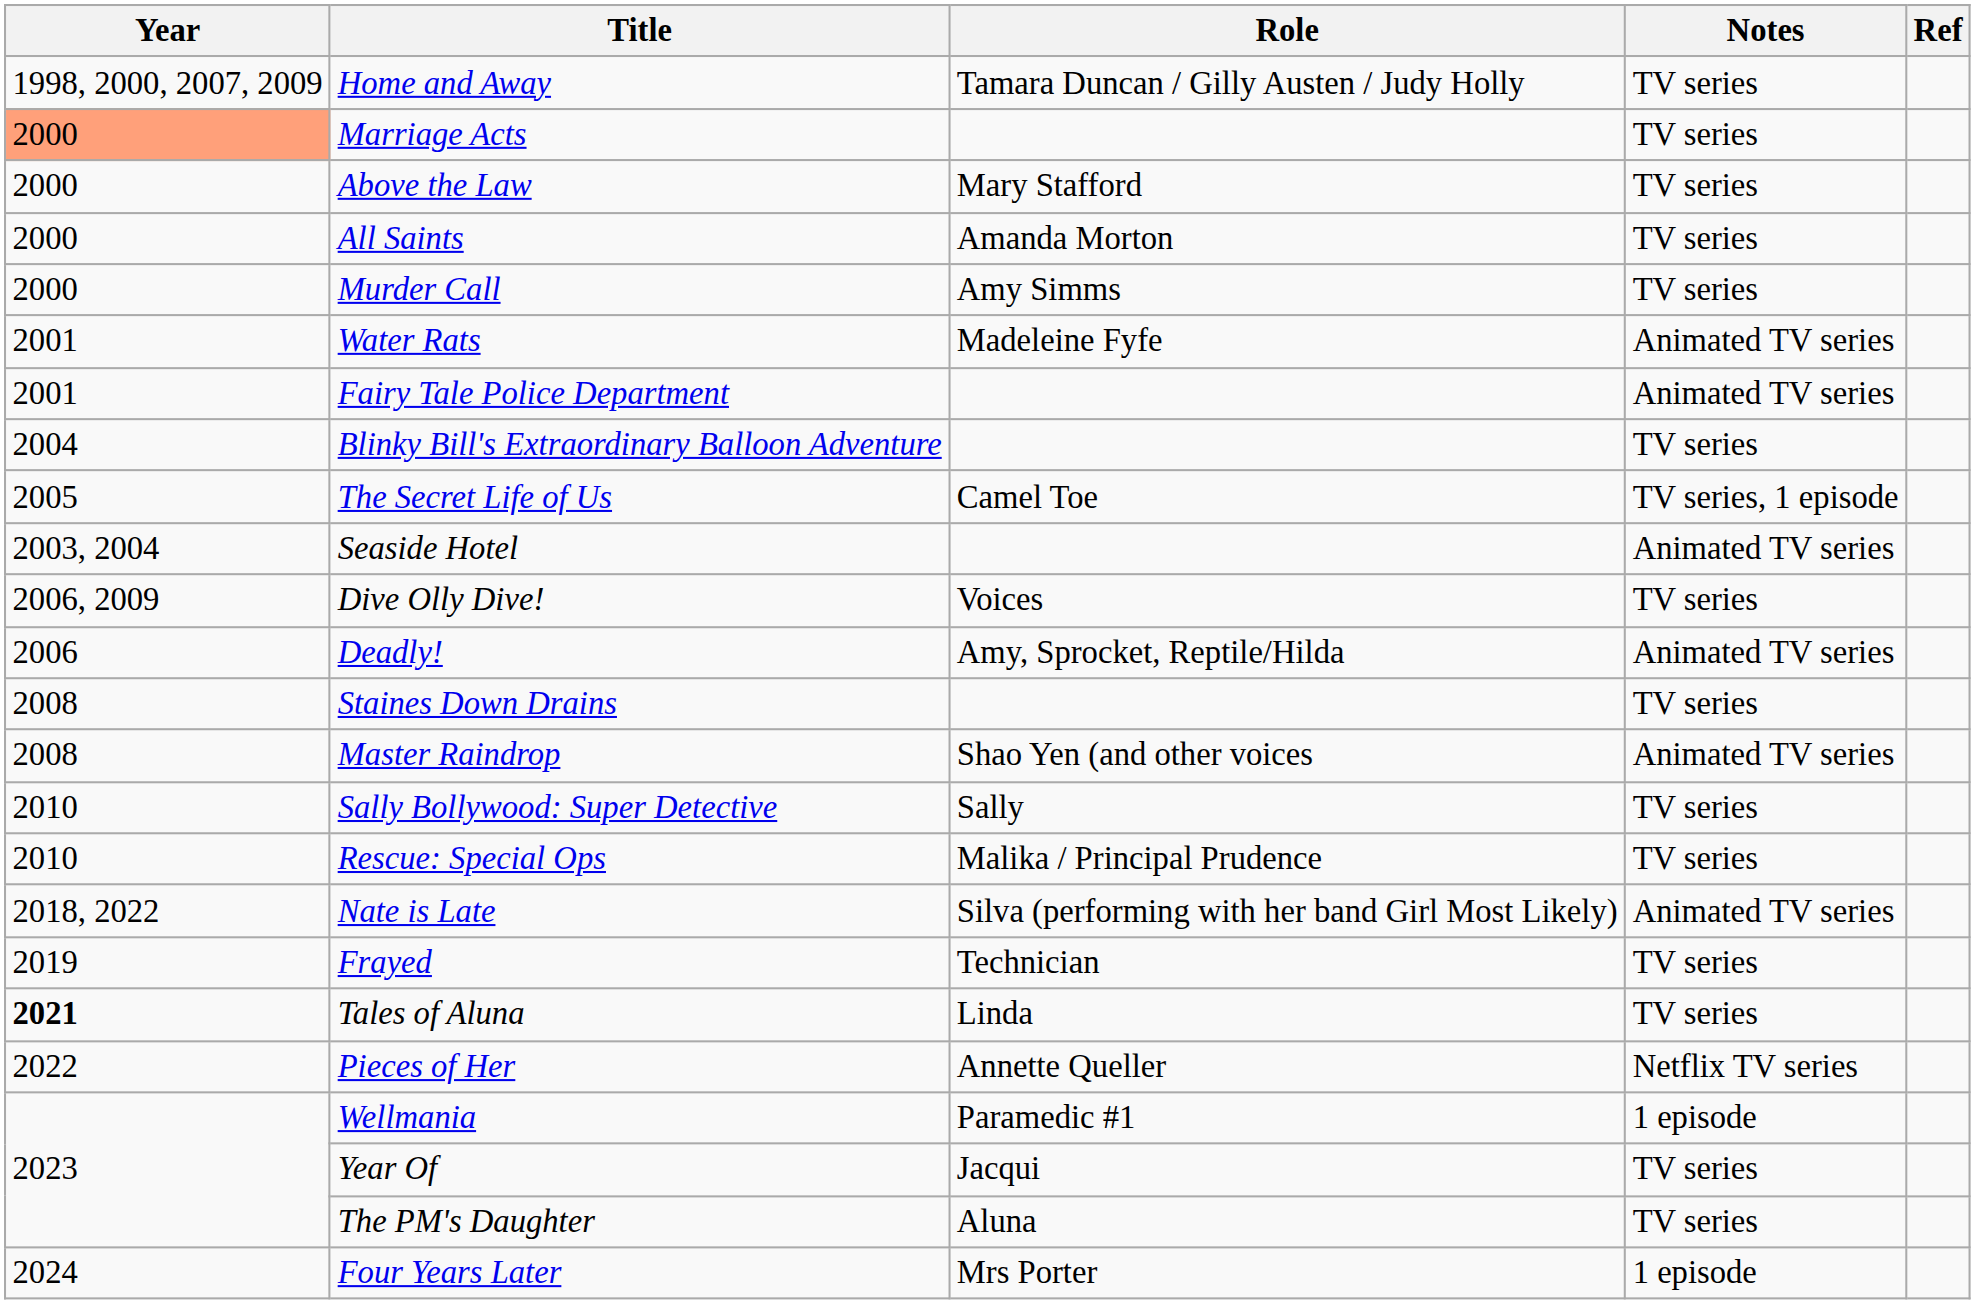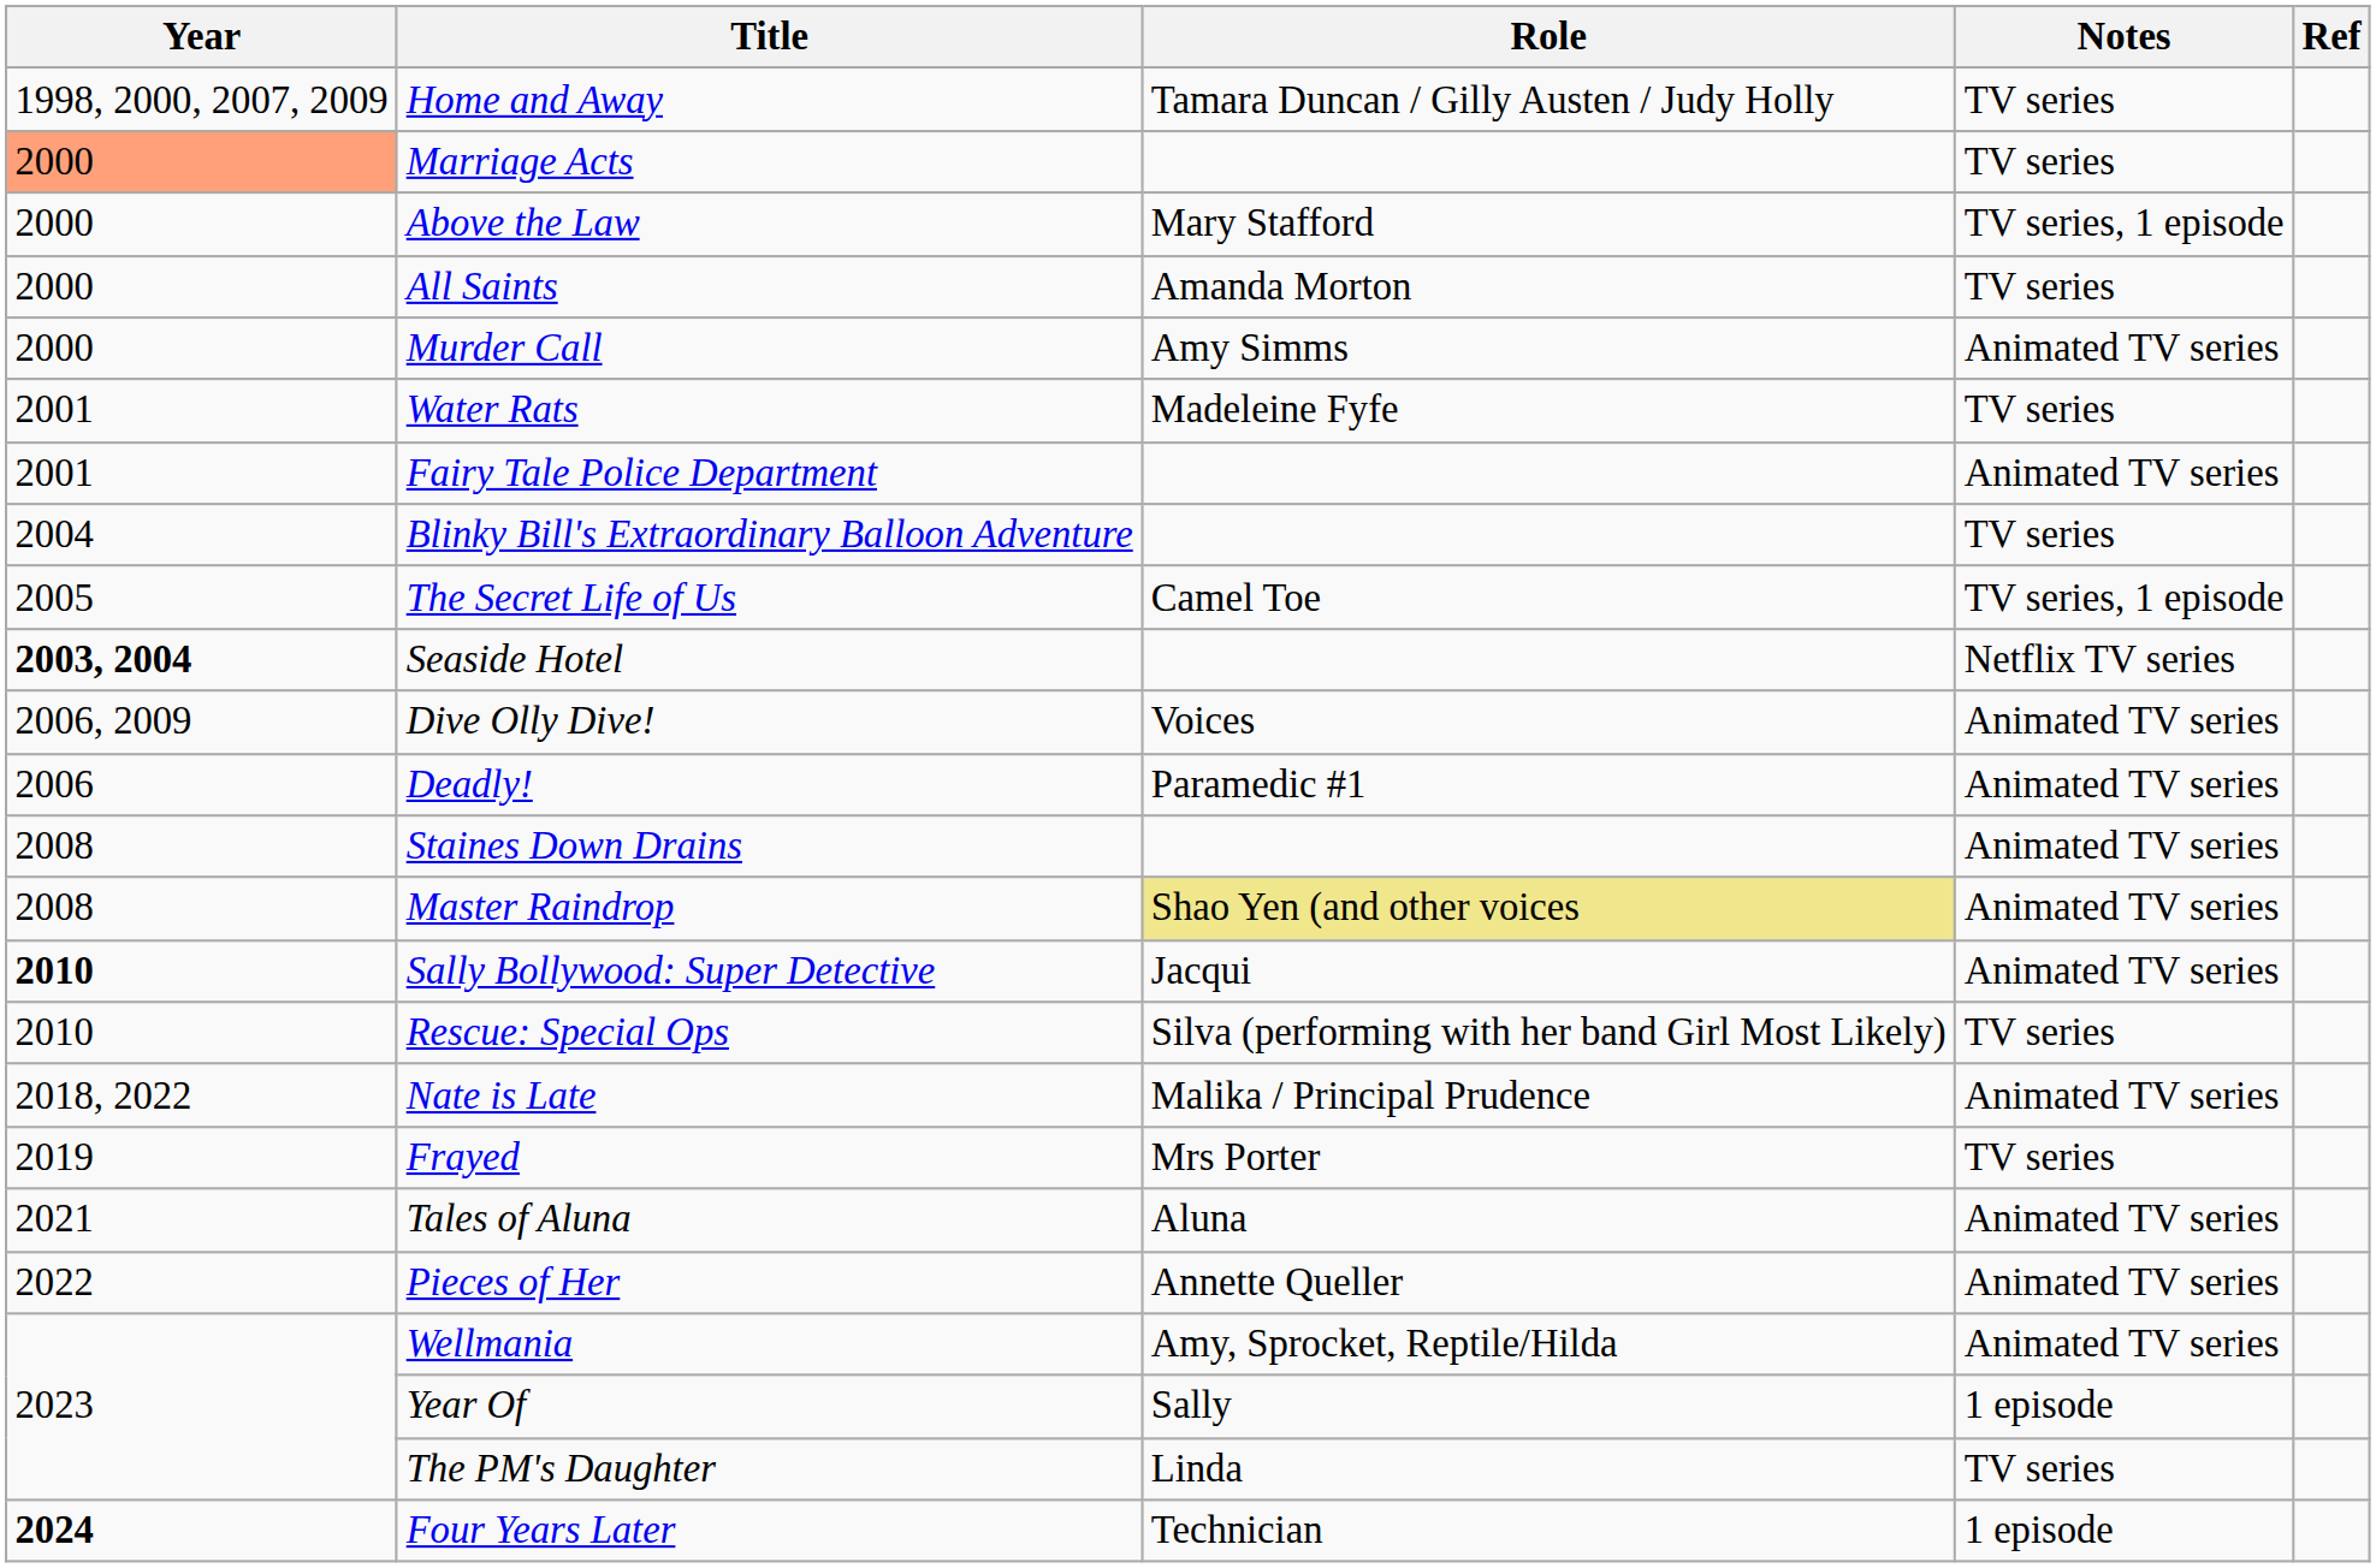Above the Law | Notes: TV series -> TV series, 1 episode
Murder Call | Notes: TV series -> Animated TV series
Water Rats | Notes: Animated TV series -> TV series
Seaside Hotel | Year: normal -> bold
Seaside Hotel | Notes: Animated TV series -> Netflix TV series
Dive Olly Dive! | Notes: TV series -> Animated TV series
Deadly! | Role: Amy, Sprocket, Reptile/Hilda -> Paramedic #1
Staines Down Drains | Notes: TV series -> Animated TV series
Master Raindrop | Role: no background -> khaki background
Sally Bollywood: Super Detective | Year: normal -> bold
Sally Bollywood: Super Detective | Role: Sally -> Jacqui
Sally Bollywood: Super Detective | Notes: TV series -> Animated TV series
Rescue: Special Ops | Role: Malika / Principal Prudence -> Silva (performing with her band Girl Most Likely)
Nate is Late | Role: Silva (performing with her band Girl Most Likely) -> Malika / Principal Prudence
Frayed | Role: Technician -> Mrs Porter
Tales of Aluna | Year: bold -> normal
Tales of Aluna | Role: Linda -> Aluna
Tales of Aluna | Notes: TV series -> Animated TV series
Pieces of Her | Notes: Netflix TV series -> Animated TV series
Wellmania | Role: Paramedic #1 -> Amy, Sprocket, Reptile/Hilda
Wellmania | Notes: 1 episode -> Animated TV series
Year Of | Role: Jacqui -> Sally
Year Of | Notes: TV series -> 1 episode
The PM's Daughter | Role: Aluna -> Linda
Four Years Later | Year: normal -> bold
Four Years Later | Role: Mrs Porter -> Technician
